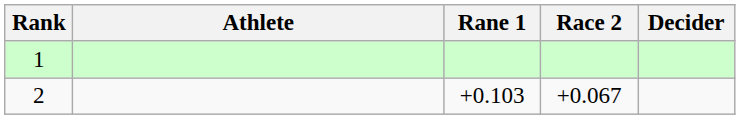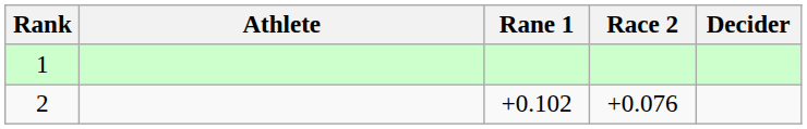2 | Rane 1: +0.103 -> +0.102
2 | Race 2: +0.067 -> +0.076
